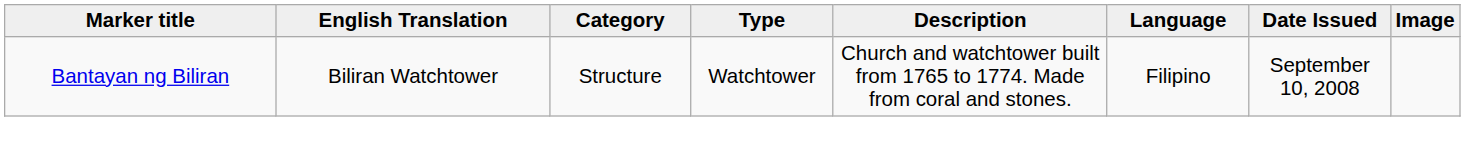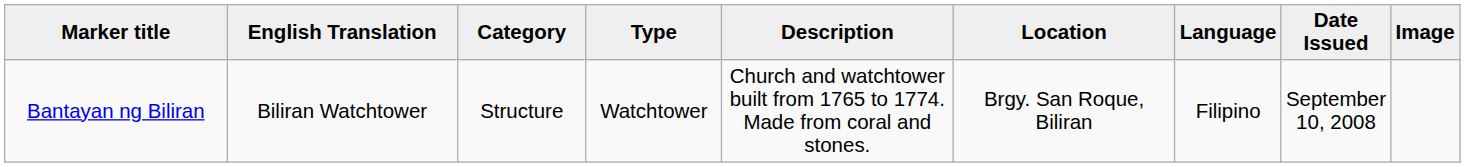+ column: Location | Brgy. San Roque, Biliran
